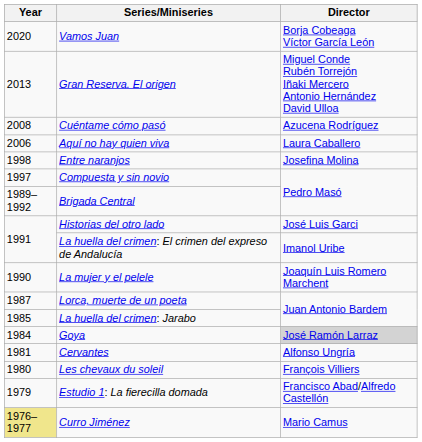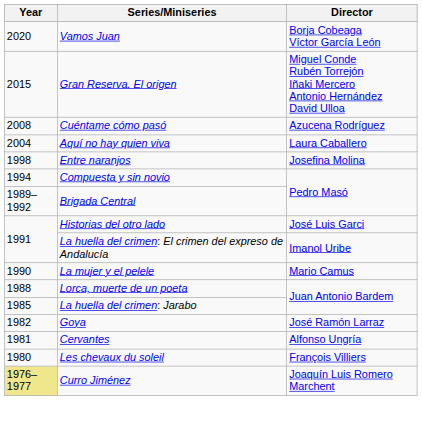Gran Reserva. El origen | Year: 2013 -> 2015
Aquí no hay quien viva | Year: 2006 -> 2004
Compuesta y sin novio | Year: 1997 -> 1994
La mujer y el pelele | Director: Joaquín Luis Romero Marchent -> Mario Camus
Lorca, muerte de un poeta | Year: 1987 -> 1988
Goya | Year: 1984 -> 1982
Goya | Director: lightgrey background -> no background
- row: 1979 | Estudio 1: La fierecilla domada | Francisco Abad/Alfredo Castellón
Curro Jiménez | Director: Mario Camus -> Joaquín Luis Romero Marchent
